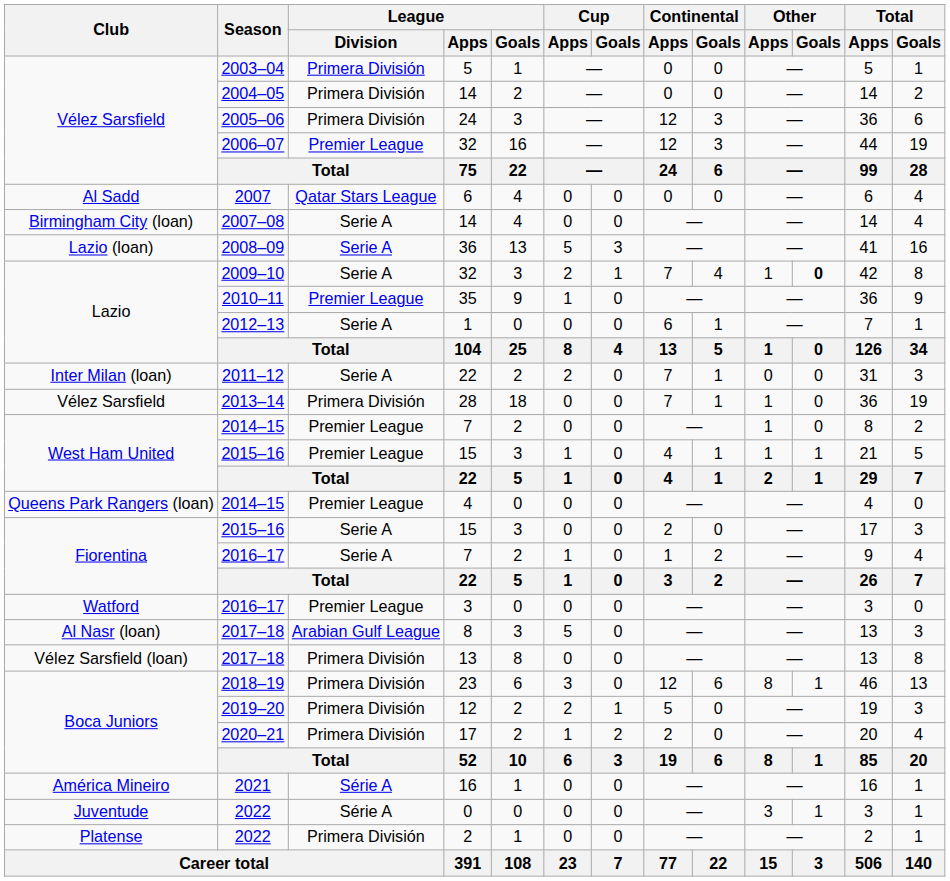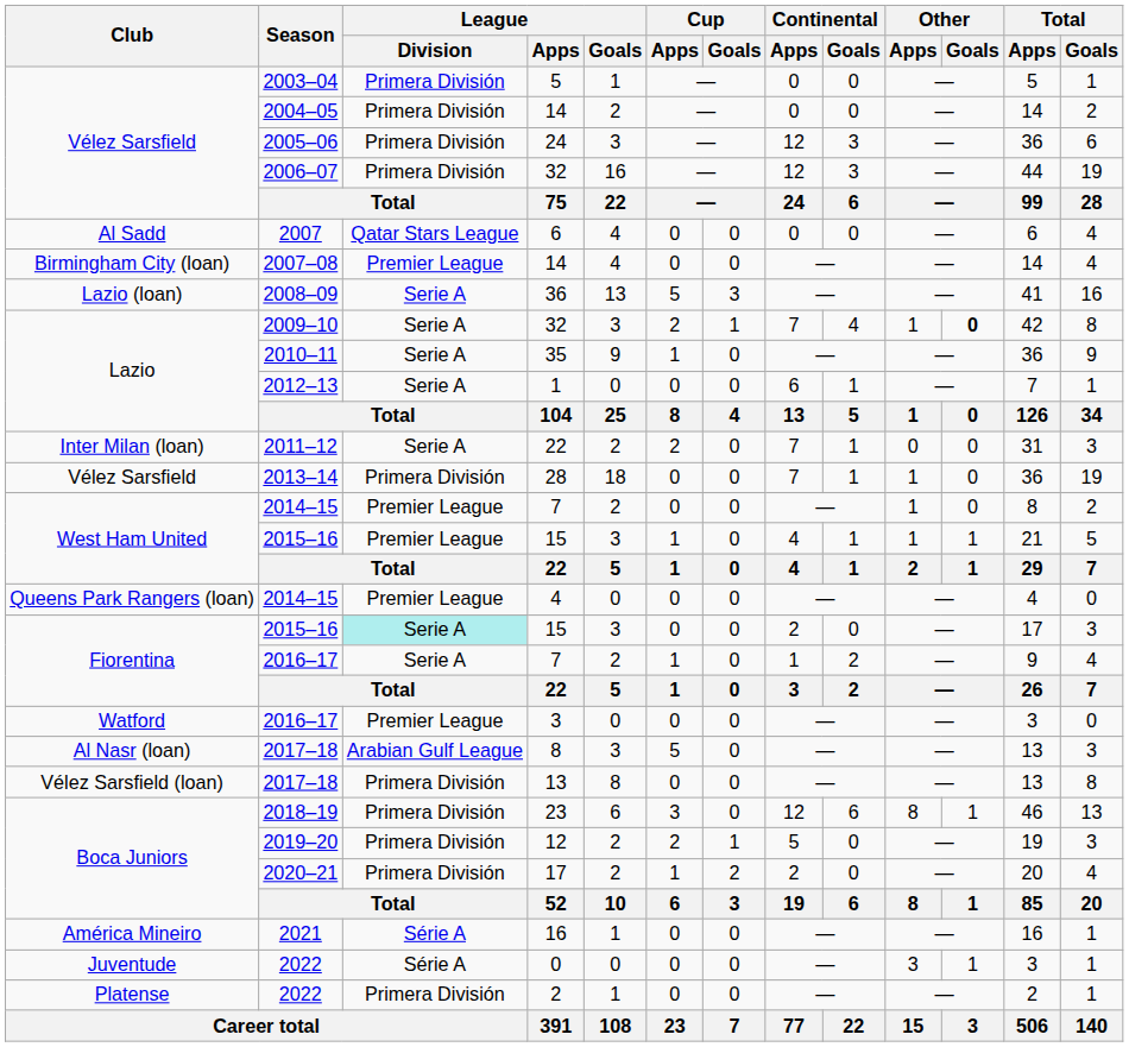Vélez Sarsfield / 32 | League / Division: Premier League -> Primera División
Birmingham City (loan) / 14 | League / Division: Serie A -> Premier League
35 | League / Division: Premier League -> Serie A
Fiorentina / 15 | League / Division: no background -> paleturquoise background
